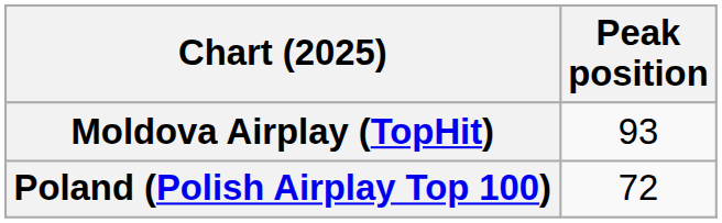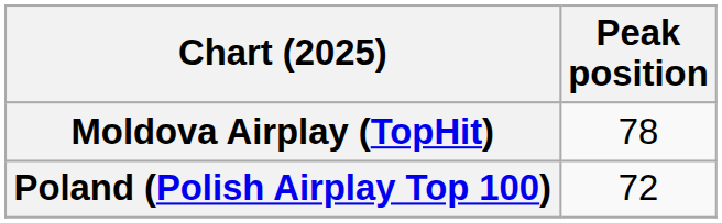Moldova Airplay (TopHit) | Peak position: 93 -> 78
